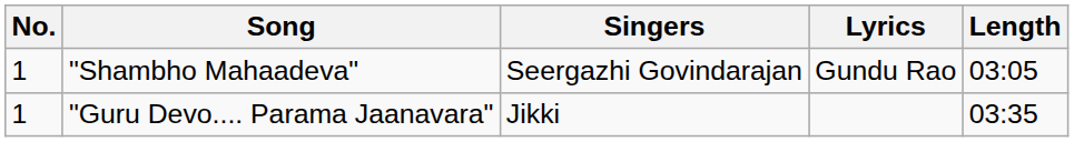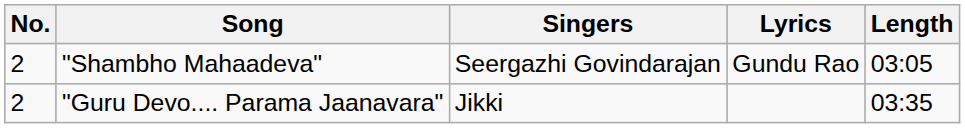"Shambho Mahaadeva" | No.: 1 -> 2
"Guru Devo.... Parama Jaanavara" | No.: 1 -> 2
